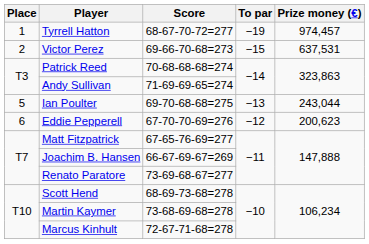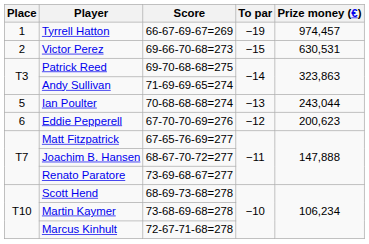Tyrrell Hatton | Score: 68-67-70-72=277 -> 66-67-69-67=269
Victor Perez | Prize money (€): 637,531 -> 630,531
Patrick Reed | Score: 70-68-68-68=274 -> 69-70-68-68=275
Ian Poulter | Score: 69-70-68-68=275 -> 70-68-68-68=274
Joachim B. Hansen | Score: 66-67-69-67=269 -> 68-67-70-72=277
